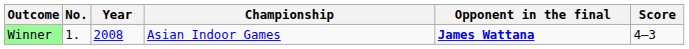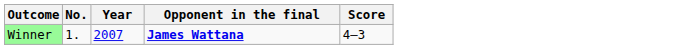- column: Championship | Asian Indoor Games
Winner | Year: 2008 -> 2007
